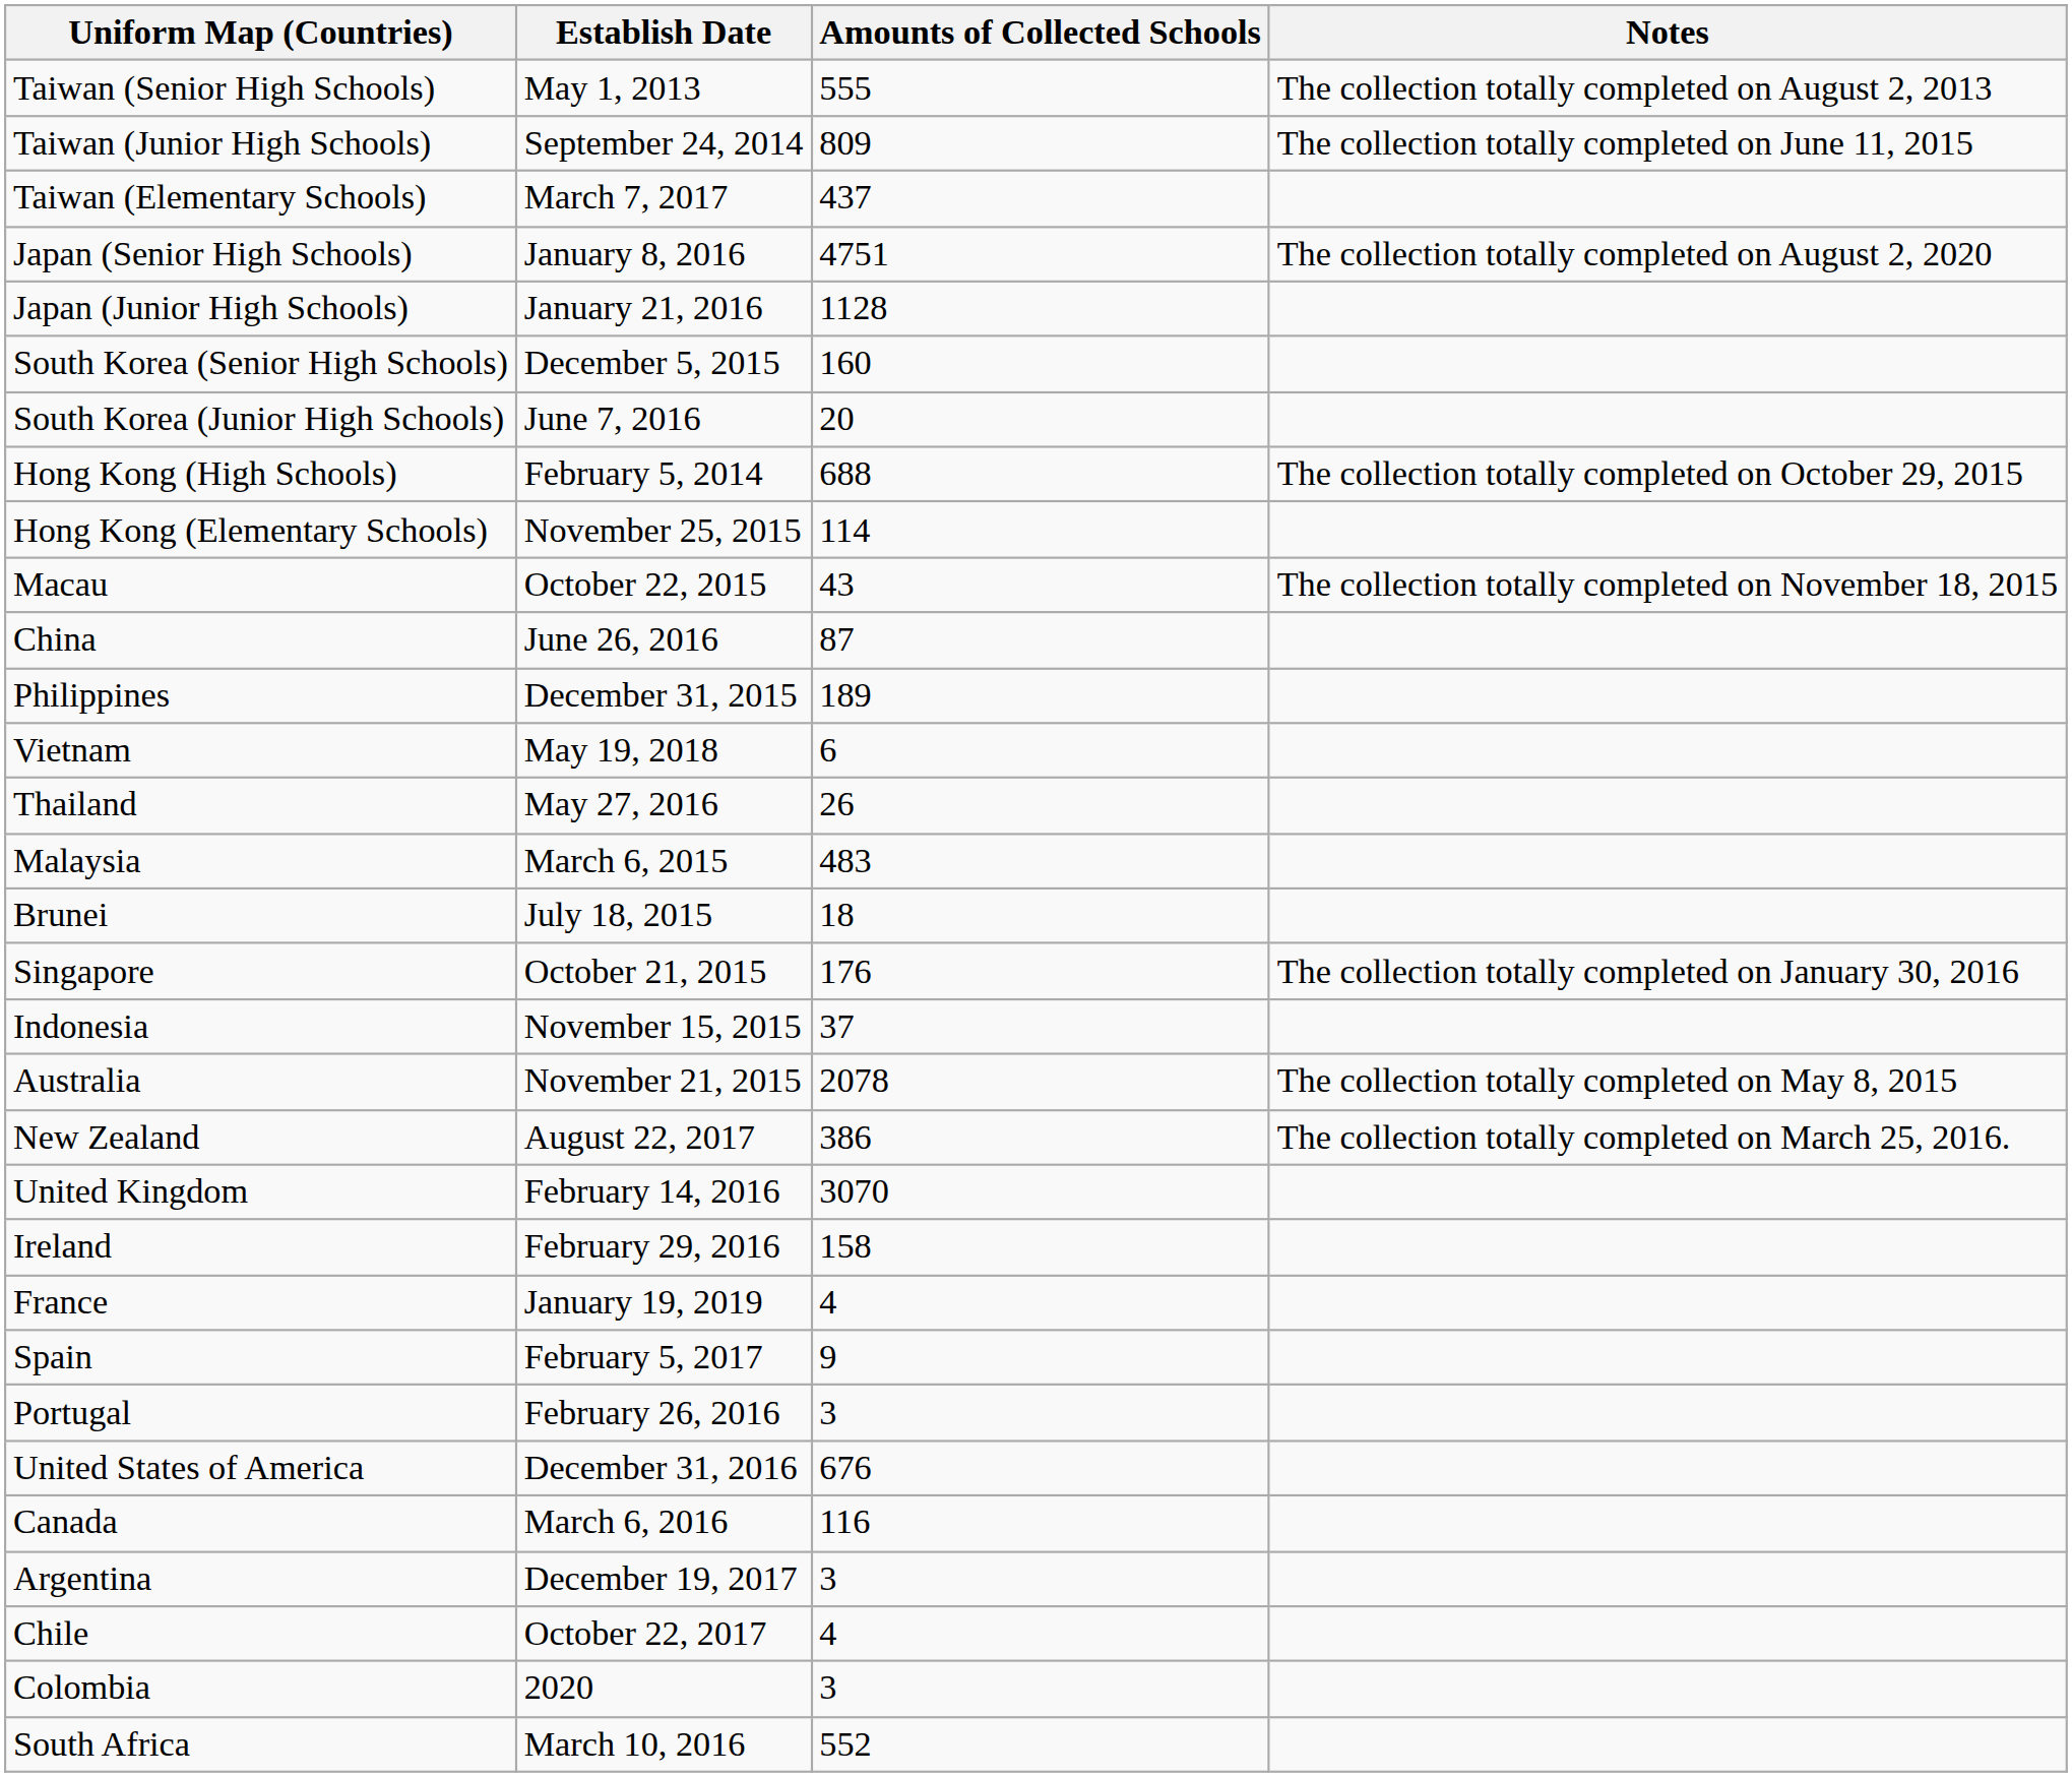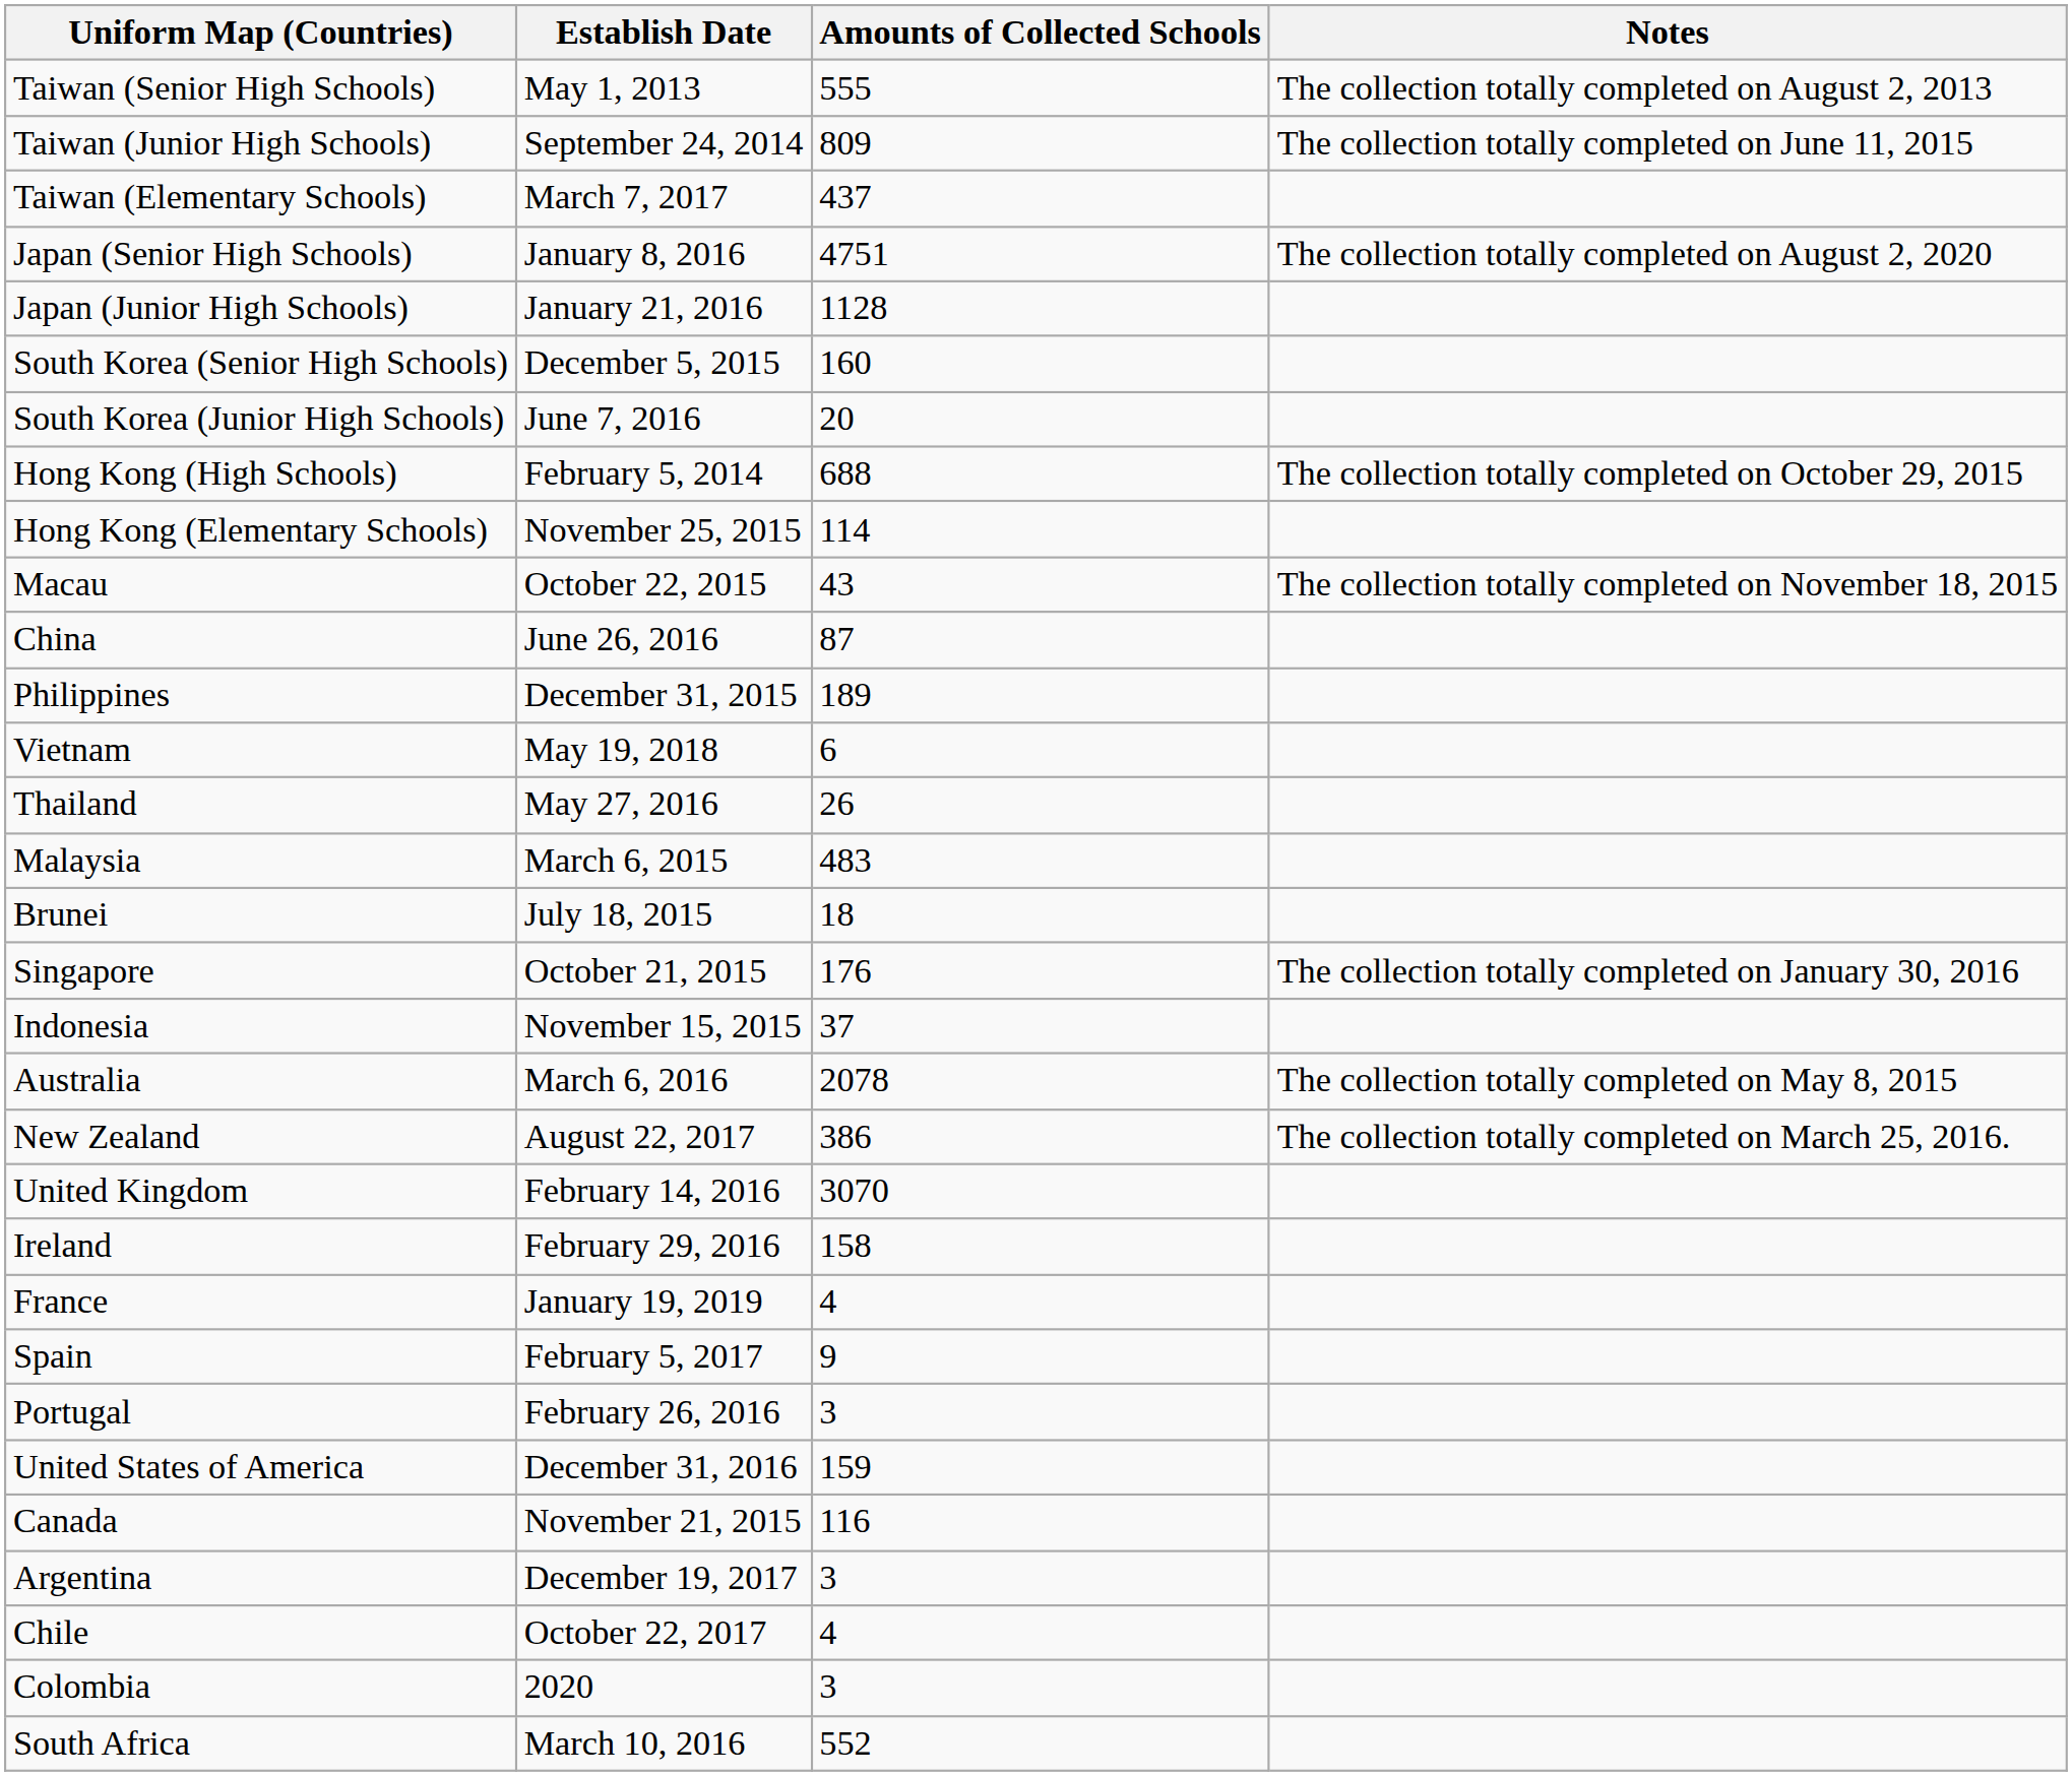Australia | Establish Date: November 21, 2015 -> March 6, 2016
United States of America | Amounts of Collected Schools: 676 -> 159
Canada | Establish Date: March 6, 2016 -> November 21, 2015
